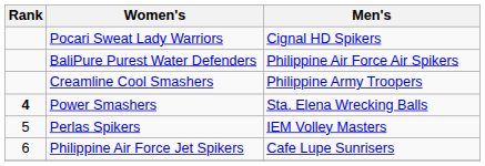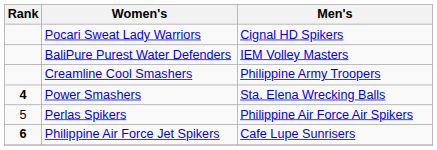BaliPure Purest Water Defenders | Men's: Philippine Air Force Air Spikers -> IEM Volley Masters
Perlas Spikers | Men's: IEM Volley Masters -> Philippine Air Force Air Spikers
Philippine Air Force Jet Spikers | Rank: normal -> bold
